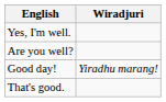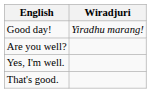rows swapped: Good day! <-> Yes, I'm well.
